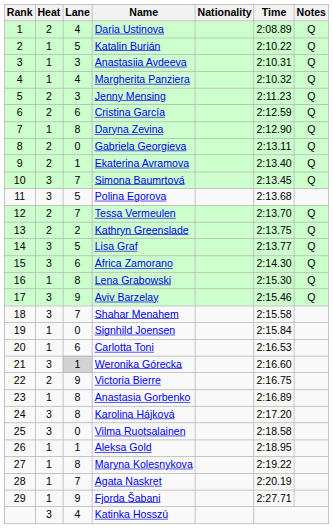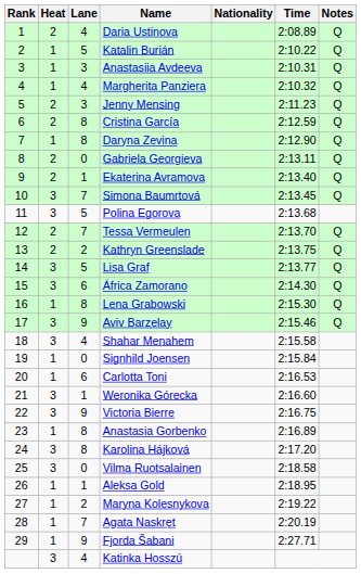Cristina García | Lane: 6 -> 8
Shahar Menahem | Lane: 7 -> 4
Weronika Górecka | Lane: lightgrey background -> no background
Victoria Bierre | Heat: 2 -> 3
Maryna Kolesnykova | Lane: 8 -> 2
